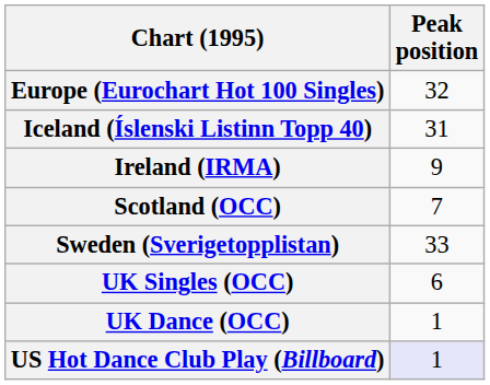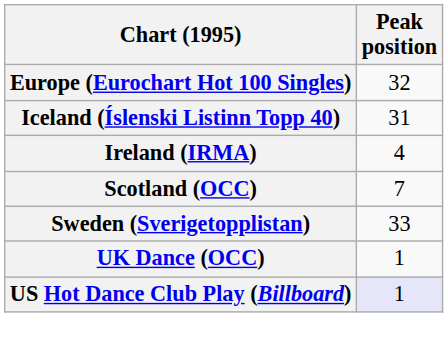Ireland (IRMA) | Peak position: 9 -> 4
- row: UK Singles (OCC) | 6
